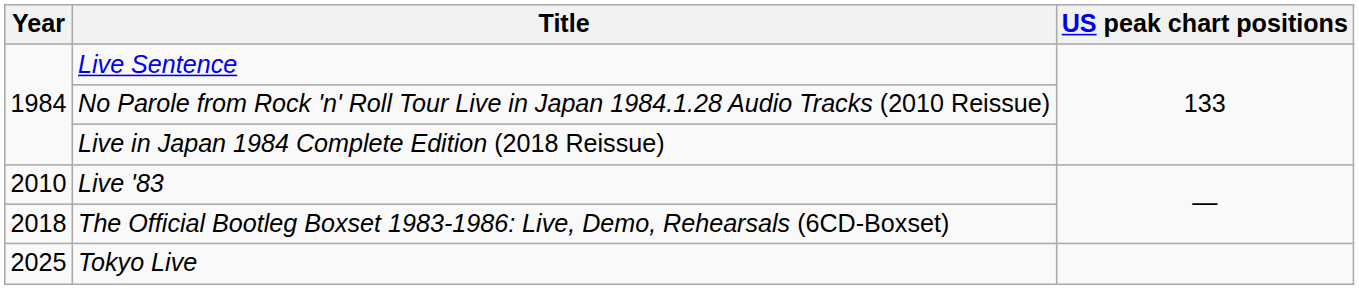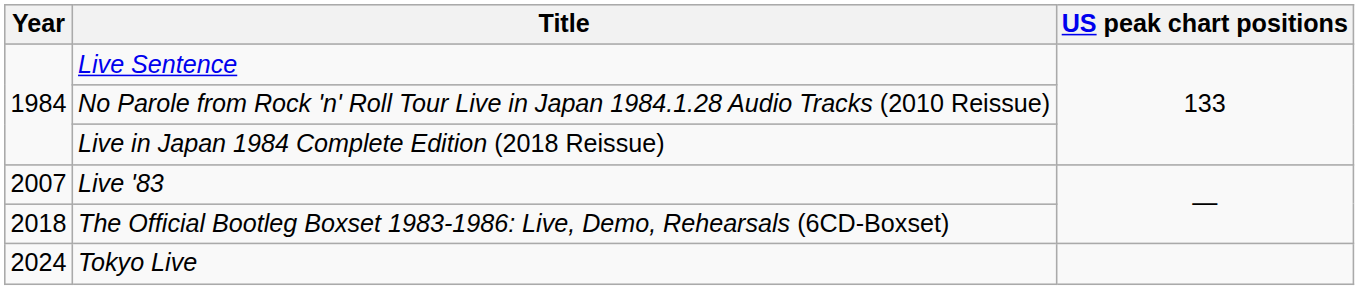Live '83 | Year: 2010 -> 2007
Tokyo Live | Year: 2025 -> 2024
